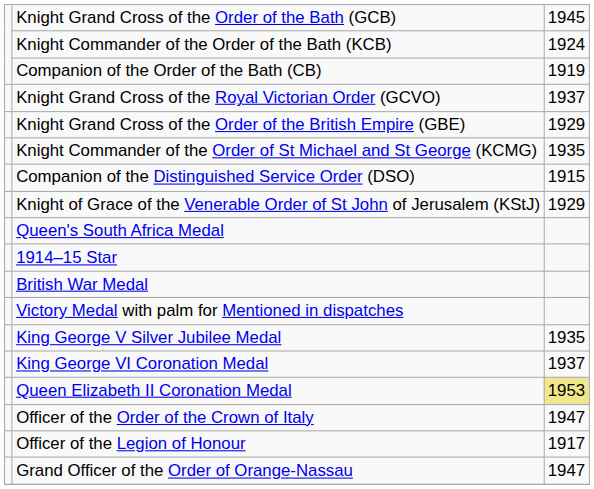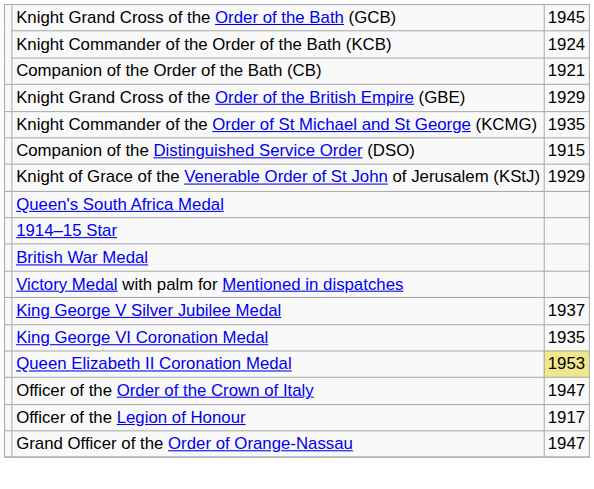Companion of the Order of the Bath (CB) | column 3: 1919 -> 1921
- row: Knight Grand Cross of the Royal Victorian Order (GCVO) | 1937
King George V Silver Jubilee Medal | column 3: 1935 -> 1937
King George VI Coronation Medal | column 3: 1937 -> 1935
